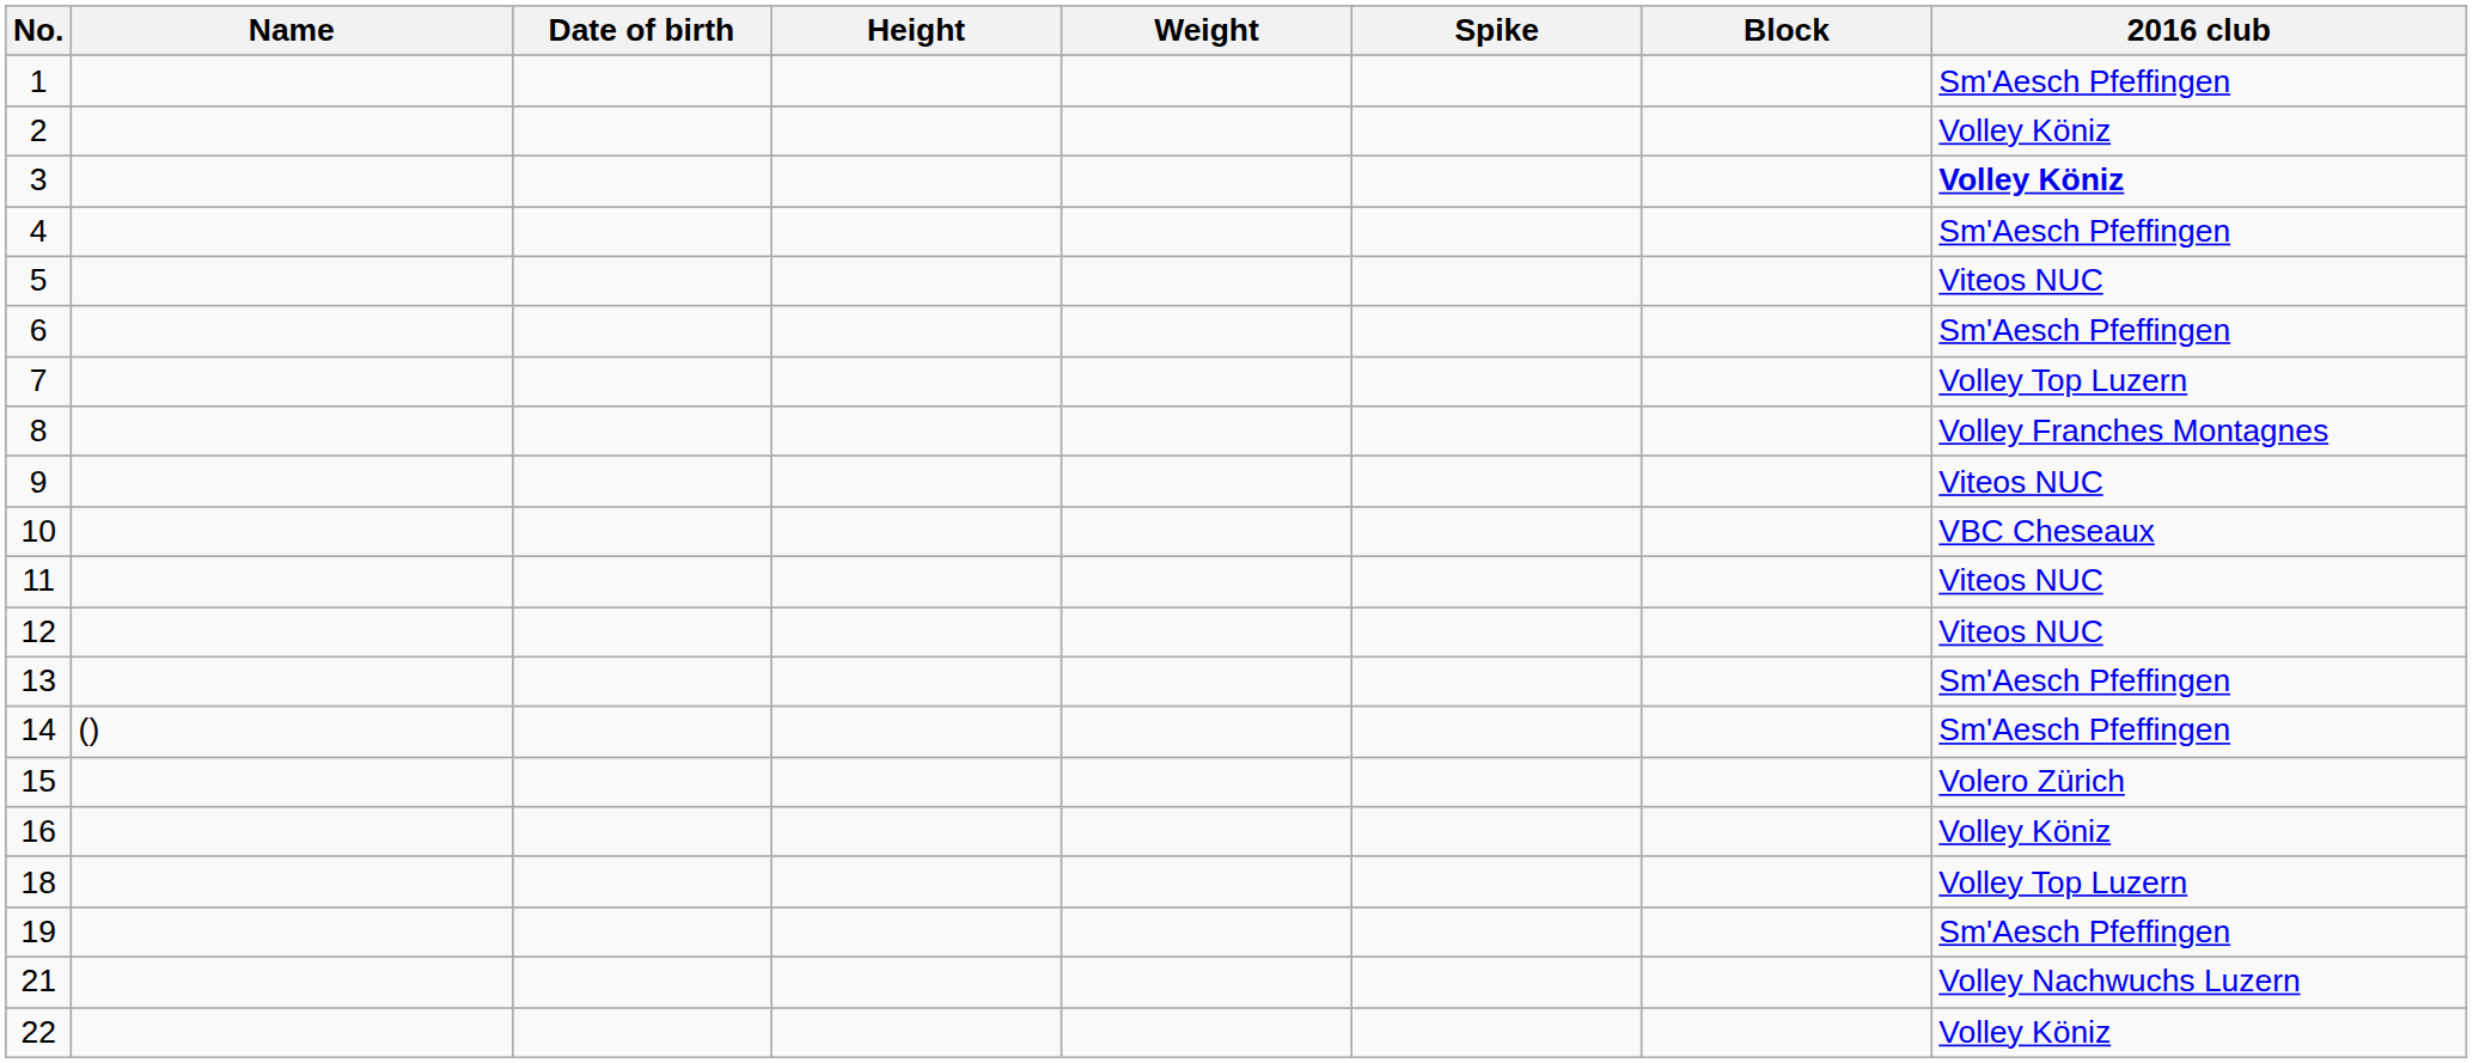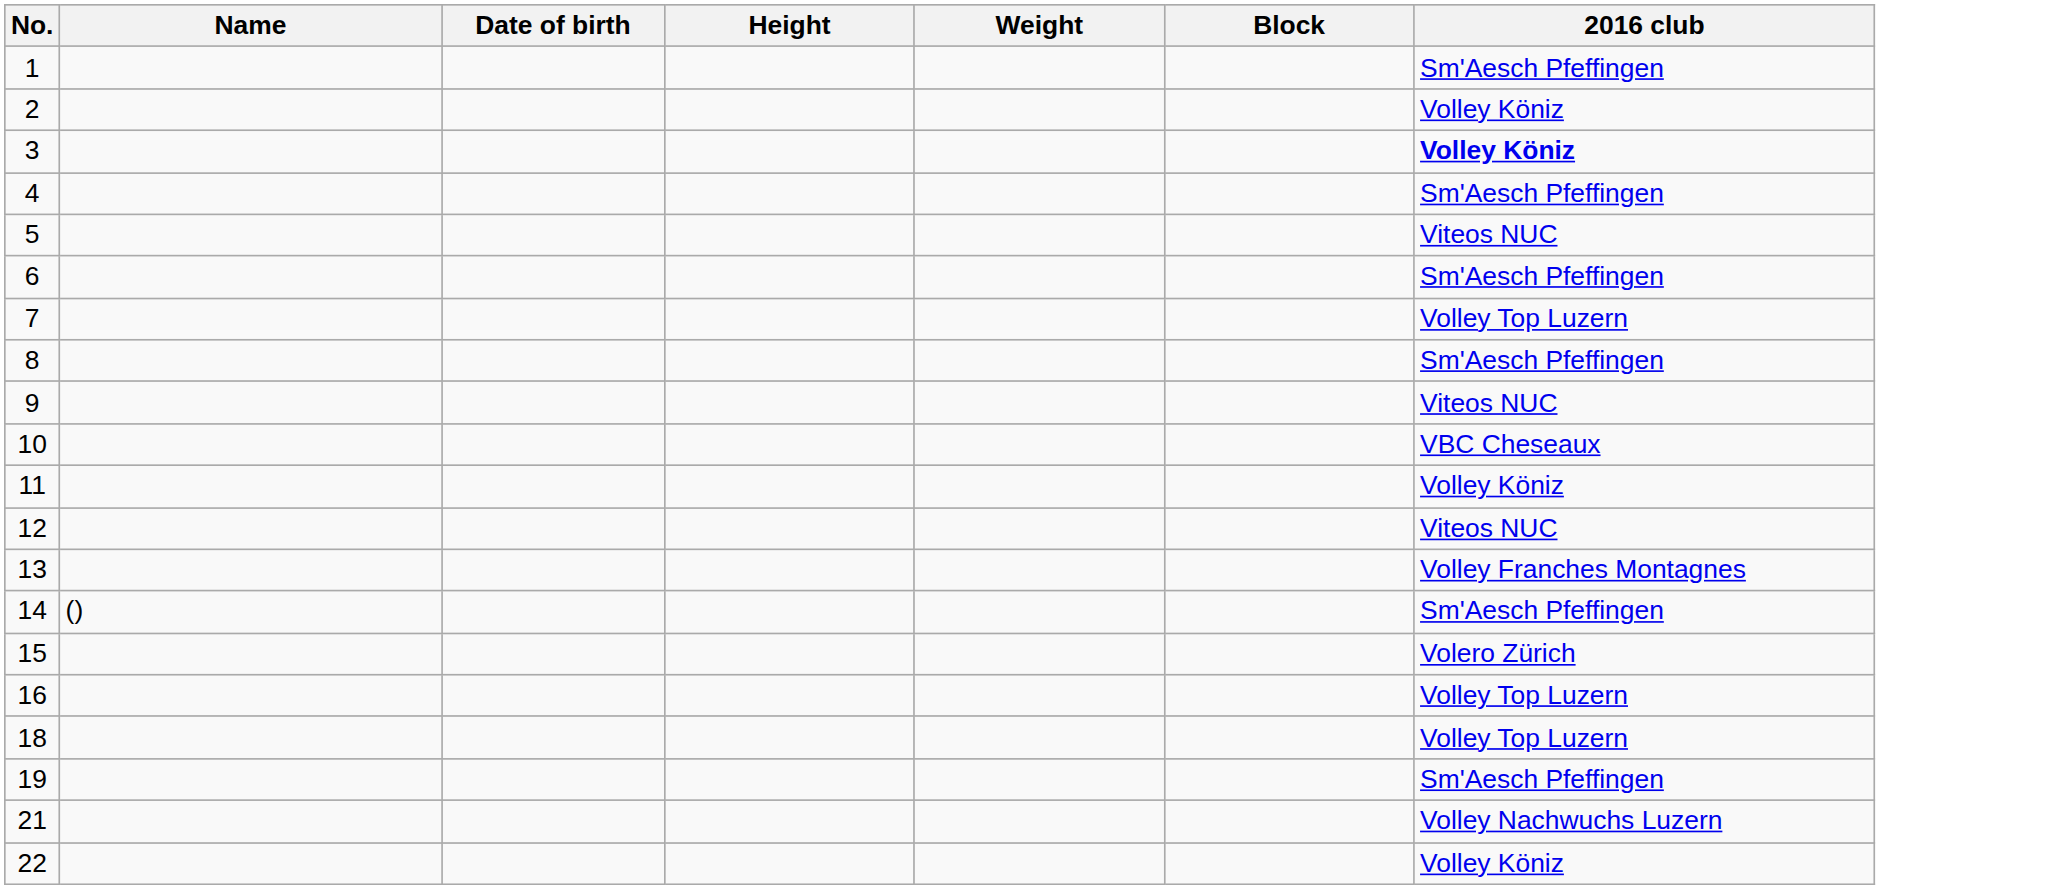- column: Spike
8 | 2016 club: Volley Franches Montagnes -> Sm'Aesch Pfeffingen
11 | 2016 club: Viteos NUC -> Volley Köniz
13 | 2016 club: Sm'Aesch Pfeffingen -> Volley Franches Montagnes
16 | 2016 club: Volley Köniz -> Volley Top Luzern
